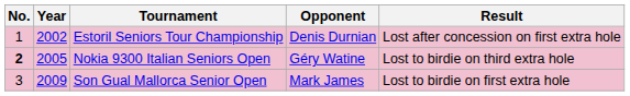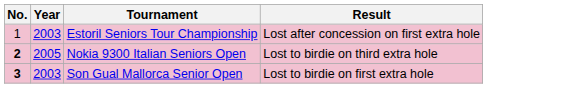- column: Opponent | Denis Durnian | Géry Watine | Mark James
Estoril Seniors Tour Championship | Year: 2002 -> 2003
Son Gual Mallorca Senior Open | No.: normal -> bold
Son Gual Mallorca Senior Open | Year: 2009 -> 2003
